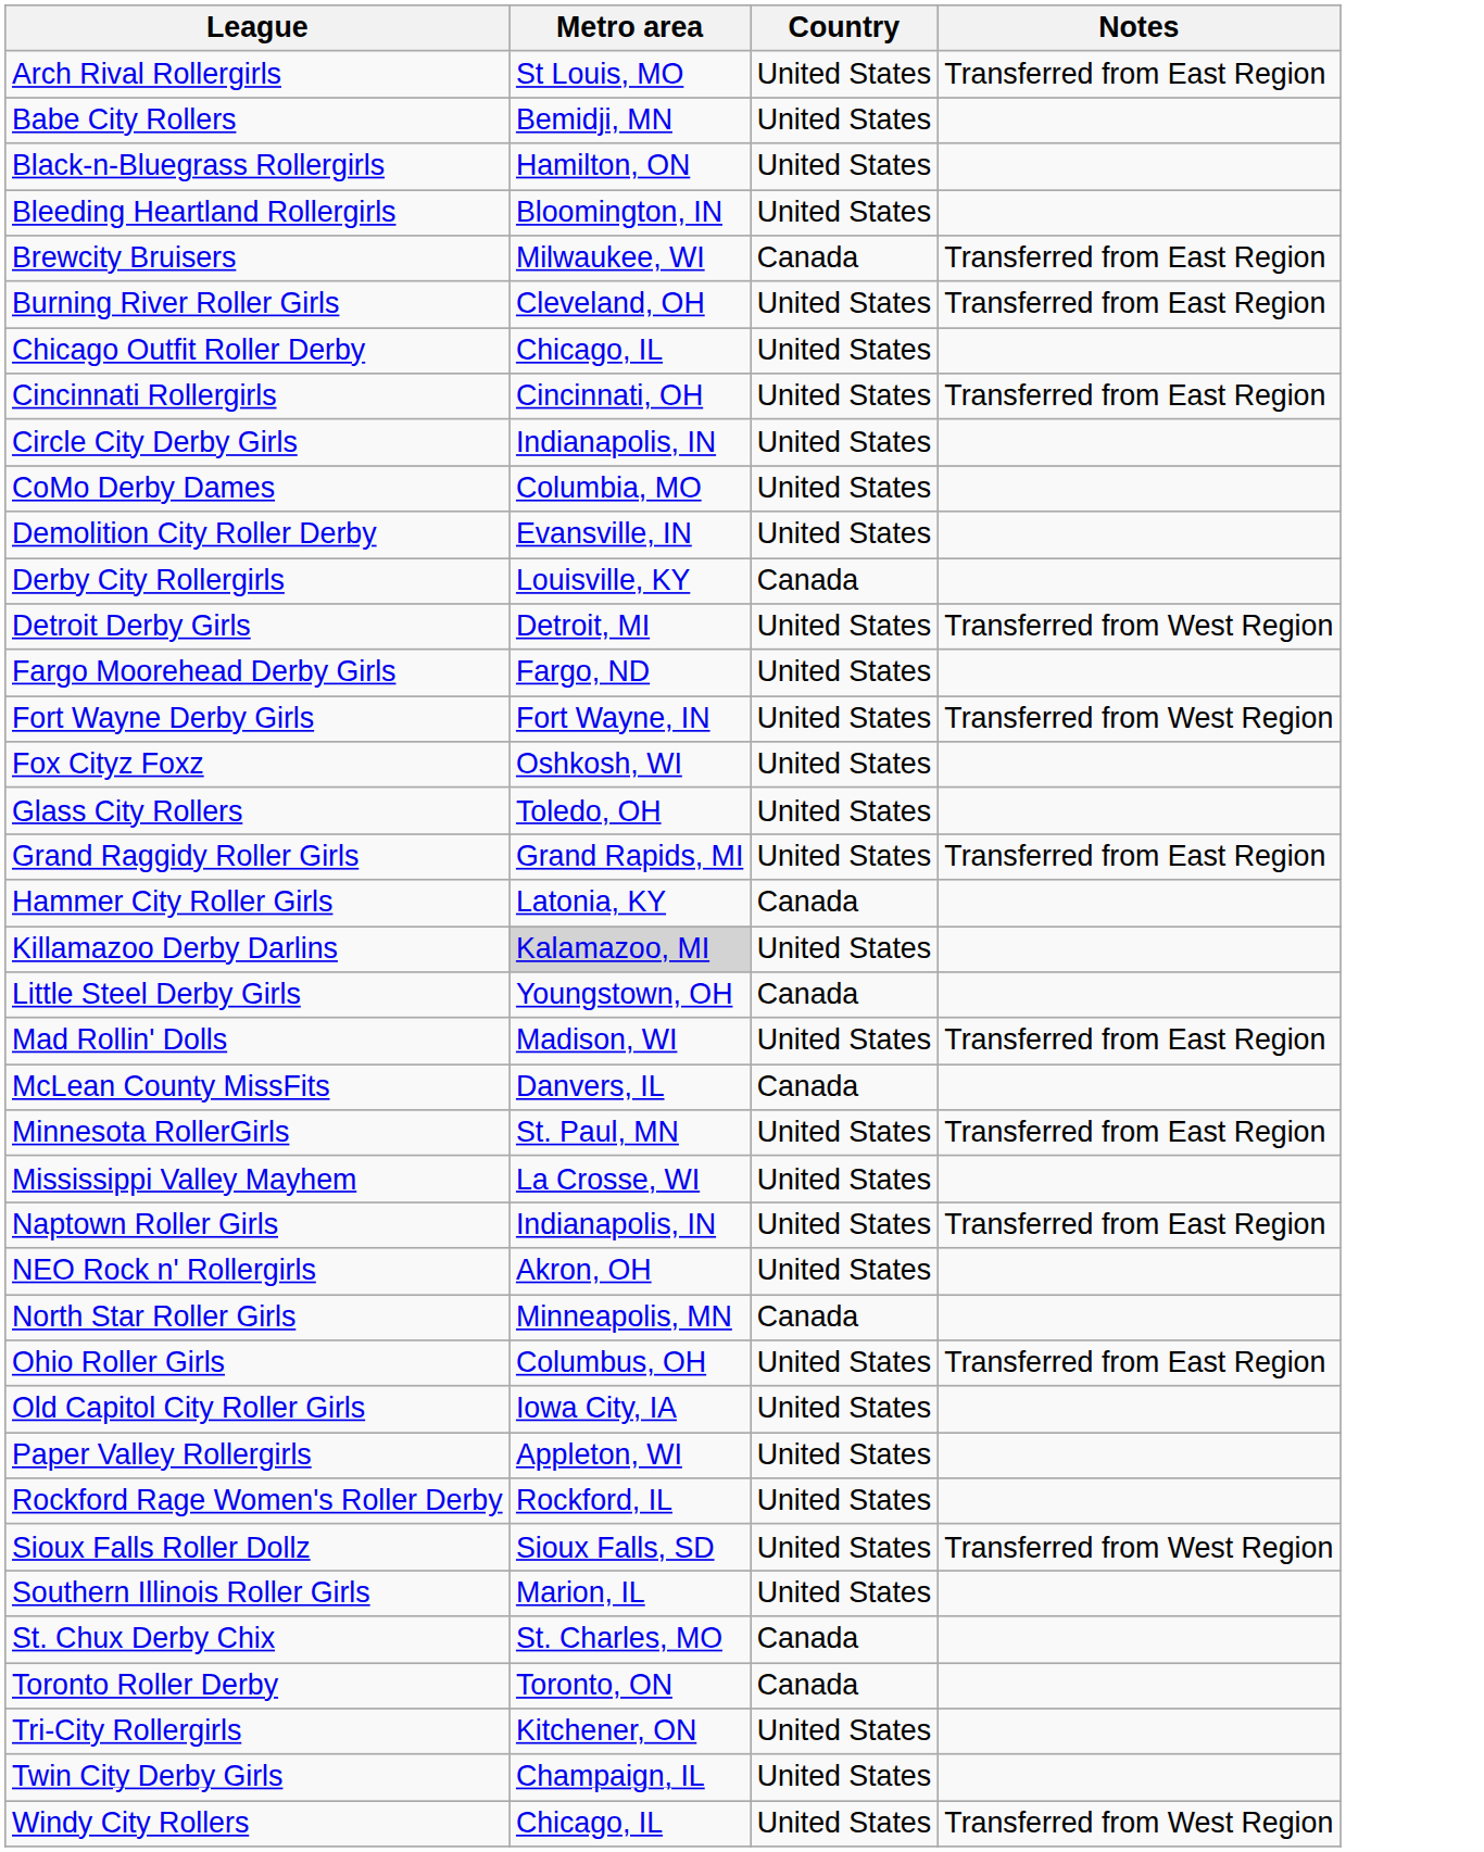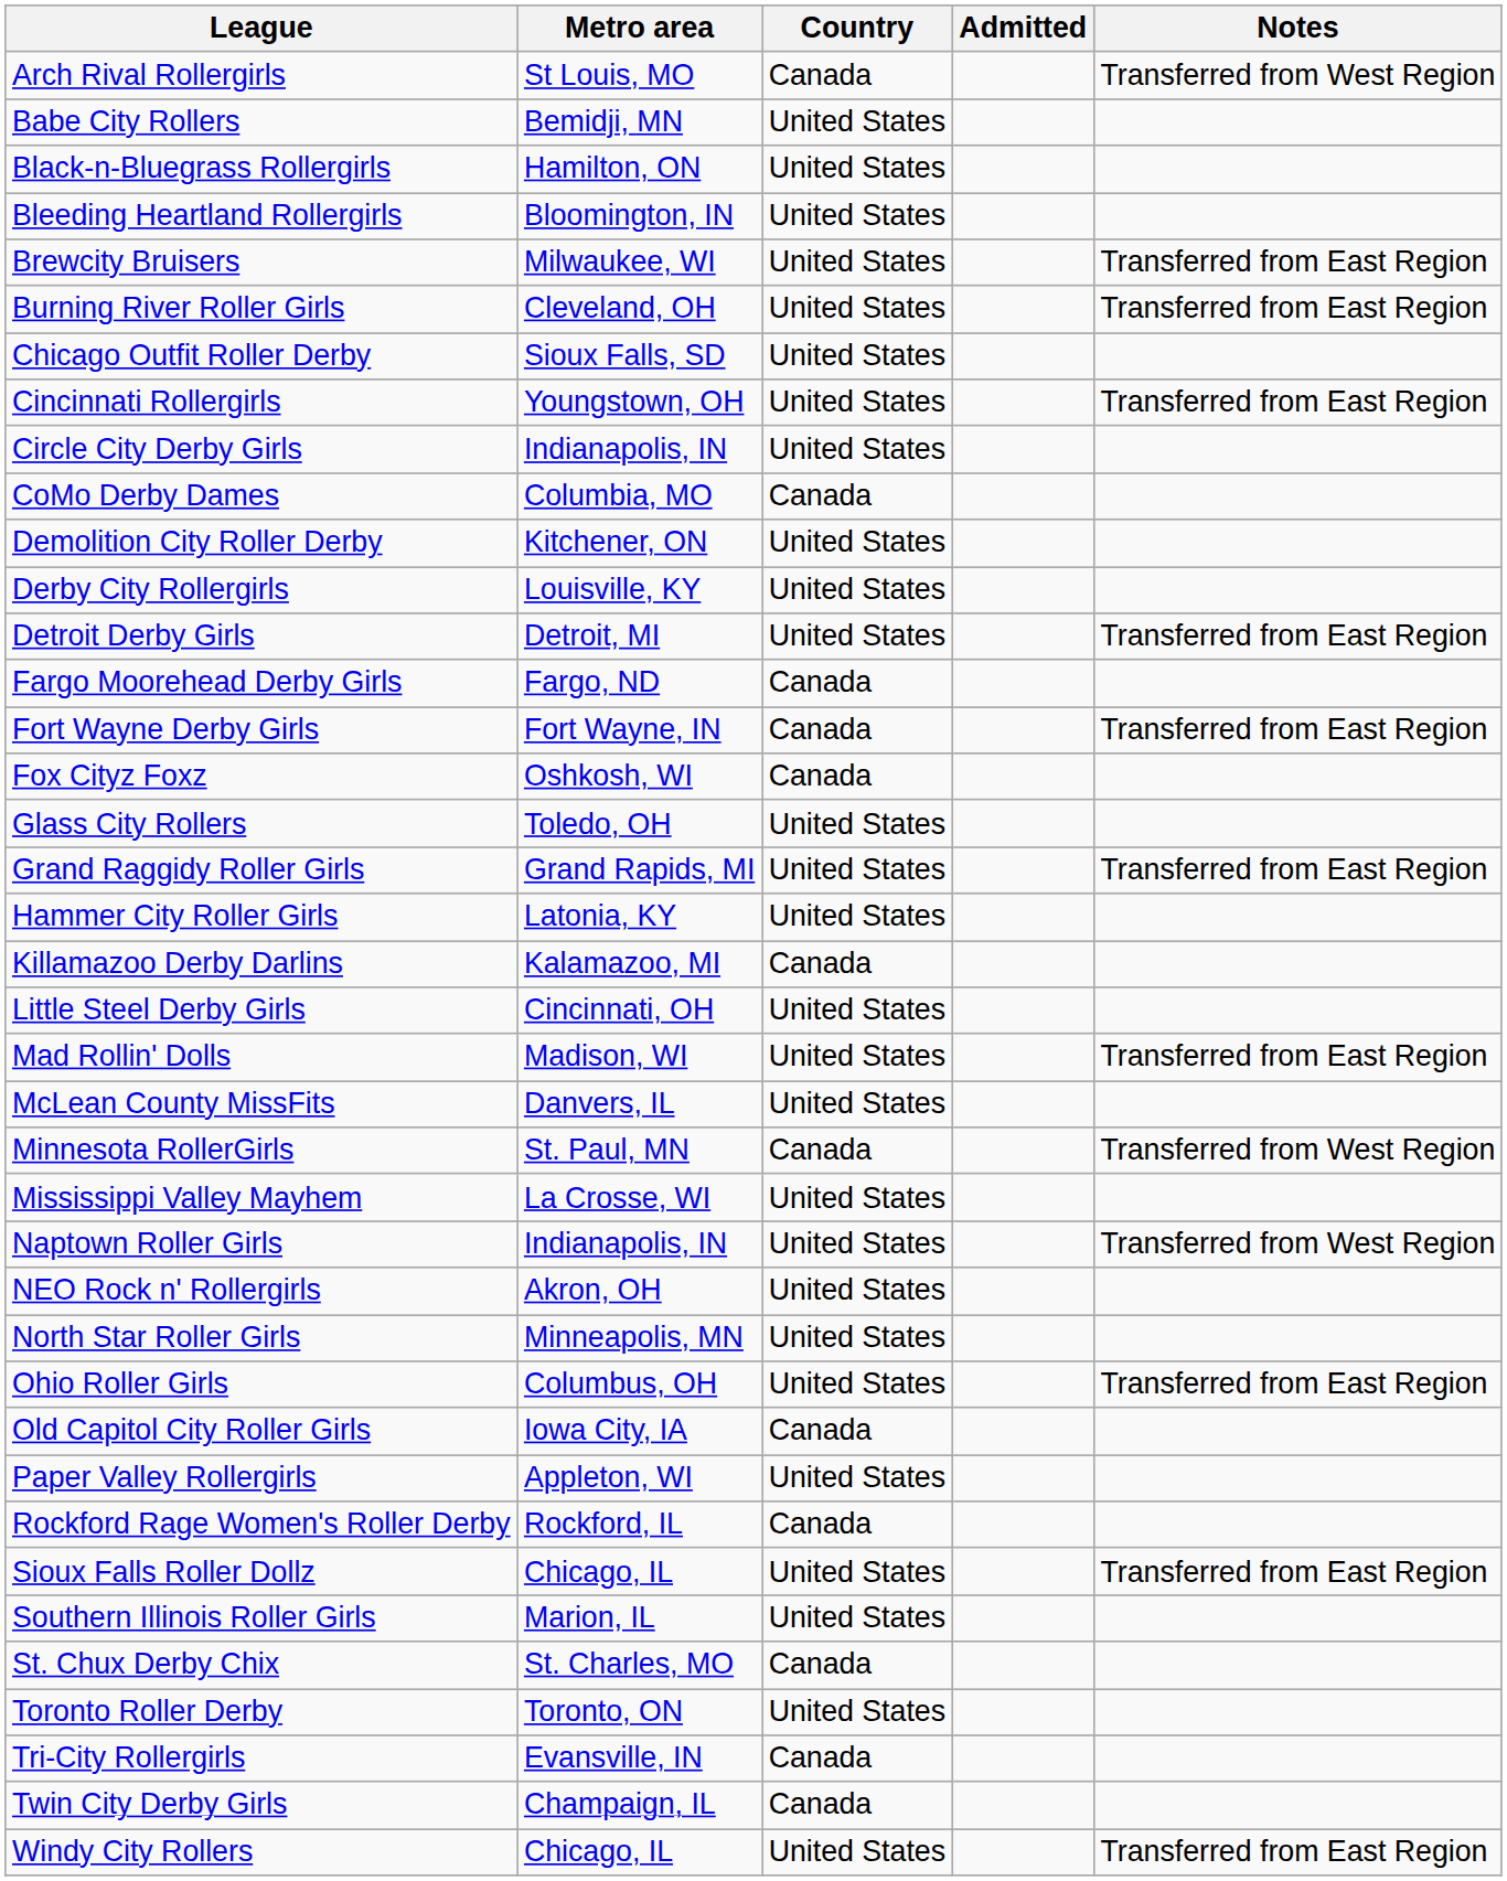+ column: Admitted
Arch Rival Rollergirls | Country: United States -> Canada
Arch Rival Rollergirls | Notes: Transferred from East Region -> Transferred from West Region
Brewcity Bruisers | Country: Canada -> United States
Chicago Outfit Roller Derby | Metro area: Chicago, IL -> Sioux Falls, SD
Cincinnati Rollergirls | Metro area: Cincinnati, OH -> Youngstown, OH
CoMo Derby Dames | Country: United States -> Canada
Demolition City Roller Derby | Metro area: Evansville, IN -> Kitchener, ON
Derby City Rollergirls | Country: Canada -> United States
Detroit Derby Girls | Notes: Transferred from West Region -> Transferred from East Region
Fargo Moorehead Derby Girls | Country: United States -> Canada
Fort Wayne Derby Girls | Country: United States -> Canada
Fort Wayne Derby Girls | Notes: Transferred from West Region -> Transferred from East Region
Fox Cityz Foxz | Country: United States -> Canada
Hammer City Roller Girls | Country: Canada -> United States
Killamazoo Derby Darlins | Metro area: lightgrey background -> no background
Killamazoo Derby Darlins | Country: United States -> Canada
Little Steel Derby Girls | Metro area: Youngstown, OH -> Cincinnati, OH
Little Steel Derby Girls | Country: Canada -> United States
McLean County MissFits | Country: Canada -> United States
Minnesota RollerGirls | Country: United States -> Canada
Minnesota RollerGirls | Notes: Transferred from East Region -> Transferred from West Region
Naptown Roller Girls | Notes: Transferred from East Region -> Transferred from West Region
North Star Roller Girls | Country: Canada -> United States
Old Capitol City Roller Girls | Country: United States -> Canada
Rockford Rage Women's Roller Derby | Country: United States -> Canada
Sioux Falls Roller Dollz | Metro area: Sioux Falls, SD -> Chicago, IL
Sioux Falls Roller Dollz | Notes: Transferred from West Region -> Transferred from East Region
Toronto Roller Derby | Country: Canada -> United States
Tri-City Rollergirls | Metro area: Kitchener, ON -> Evansville, IN
Tri-City Rollergirls | Country: United States -> Canada
Twin City Derby Girls | Country: United States -> Canada
Windy City Rollers | Notes: Transferred from West Region -> Transferred from East Region
